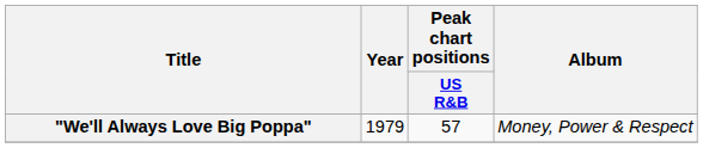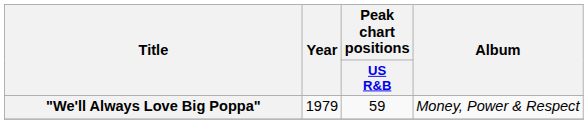"We'll Always Love Big Poppa" | Peak chart positions / US R&B: 57 -> 59
